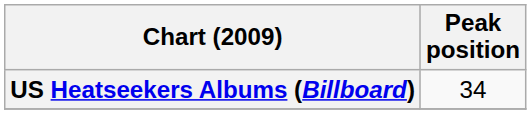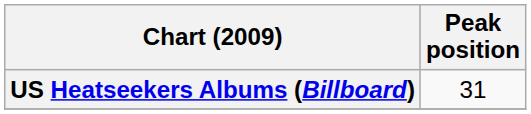US Heatseekers Albums (Billboard) | Peak position: 34 -> 31
